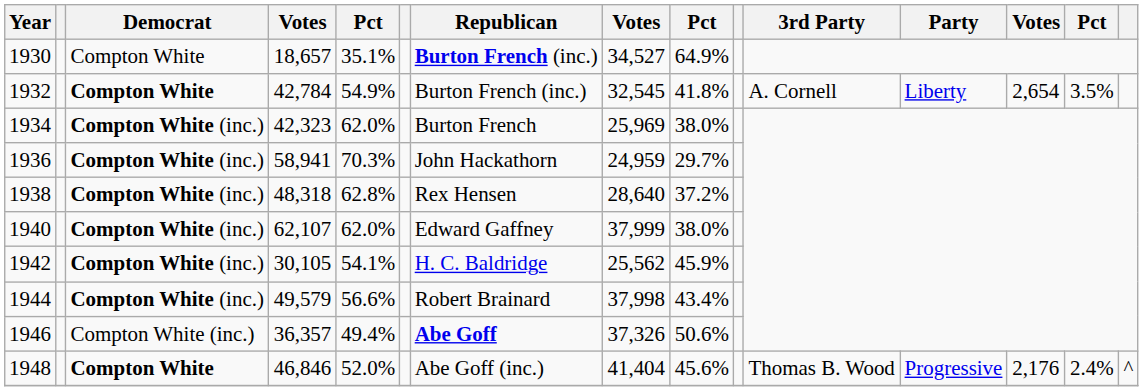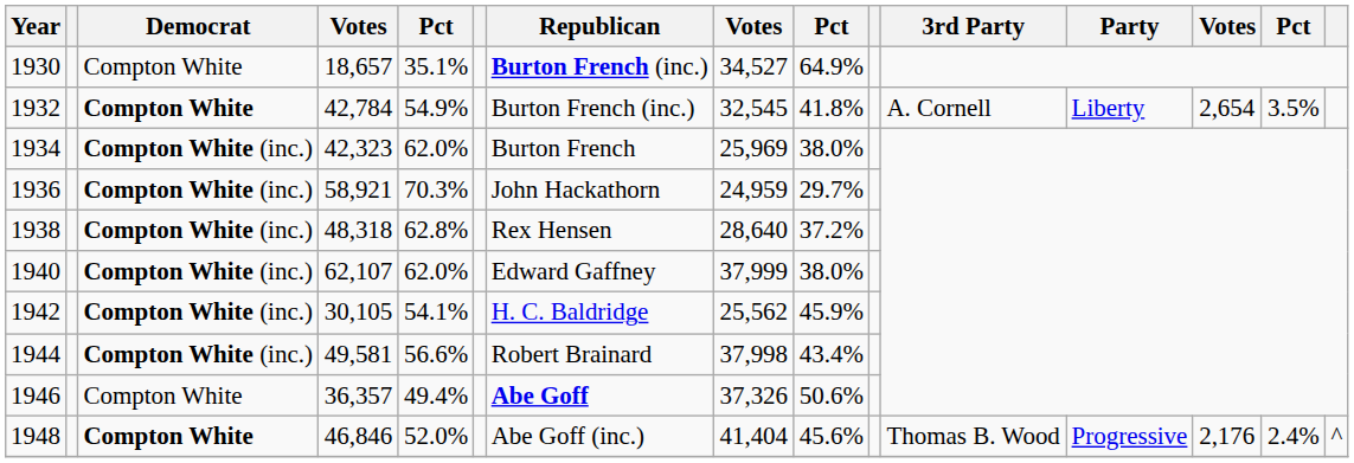1936 | column 4: 58,941 -> 58,921
1944 | column 4: 49,579 -> 49,581
1946 | Democrat: Compton White (inc.) -> Compton White
